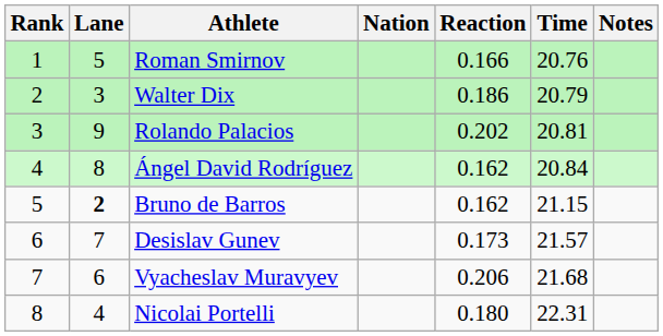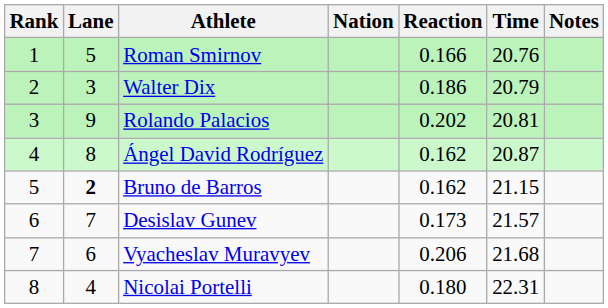Ángel David Rodríguez | Time: 20.84 -> 20.87
